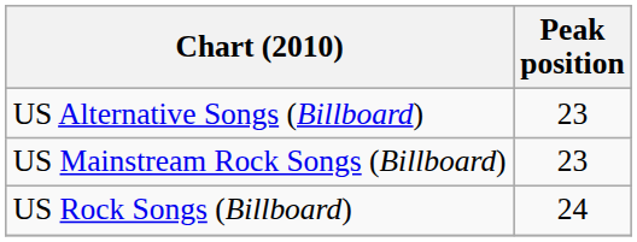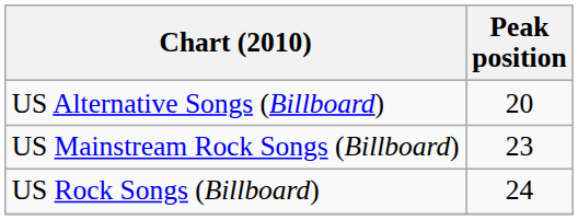US Alternative Songs (Billboard) | Peak position: 23 -> 20
